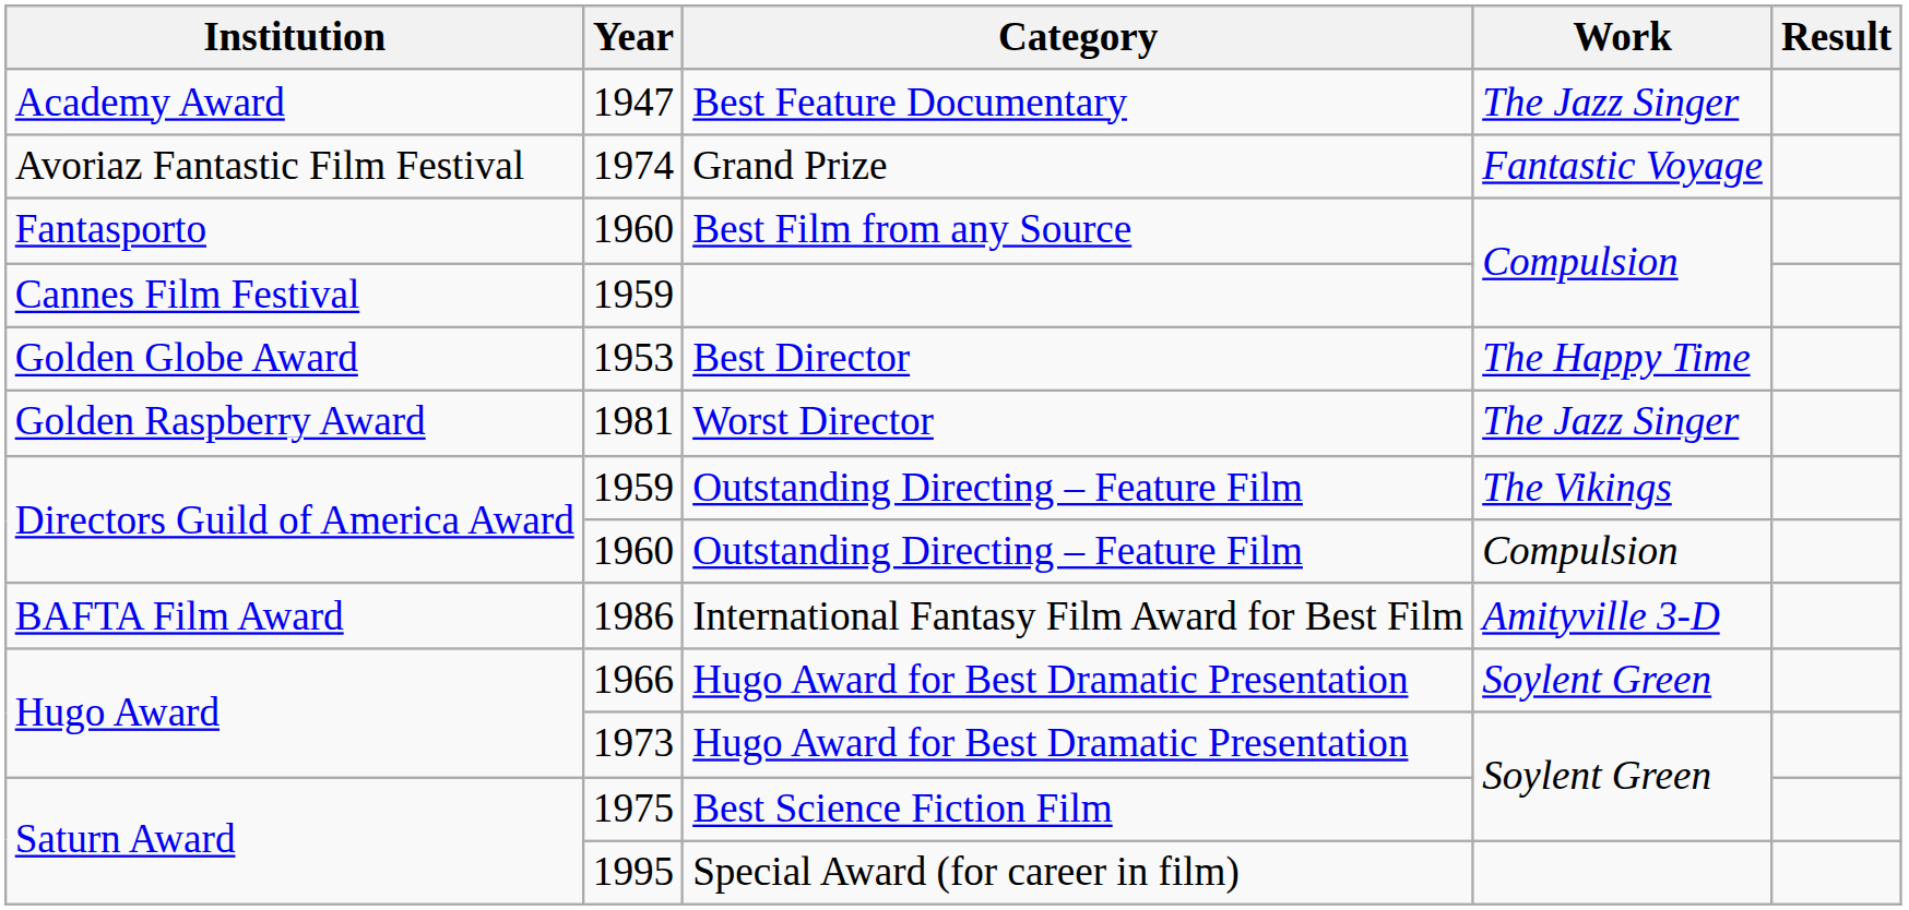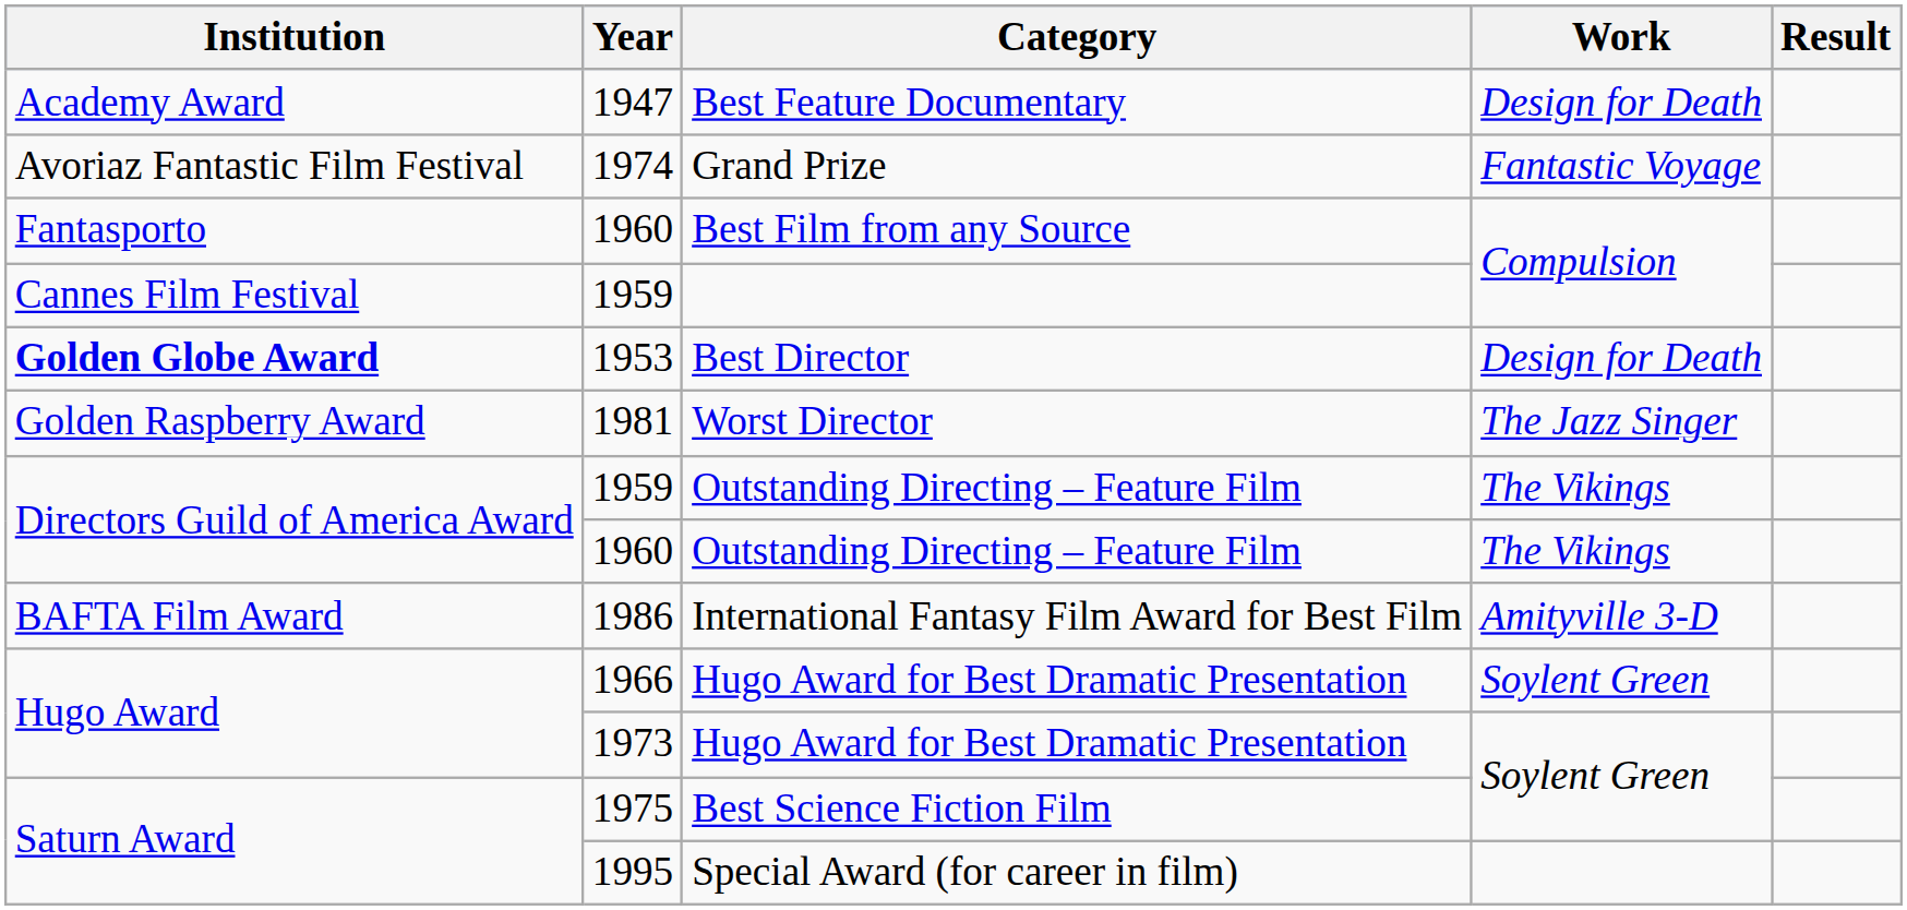1947 | Work: The Jazz Singer -> Design for Death
1953 | Institution: normal -> bold
1953 | Work: The Happy Time -> Design for Death
1960 / Outstanding Directing – Feature Film | Work: Compulsion -> The Vikings
